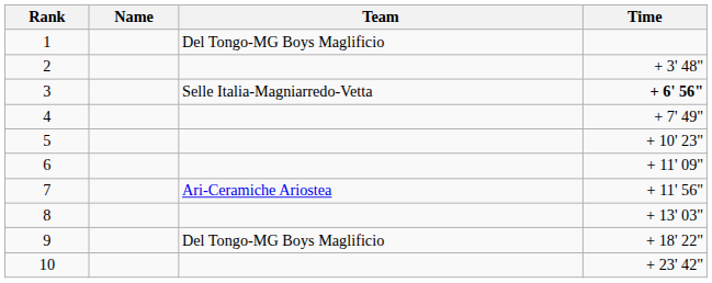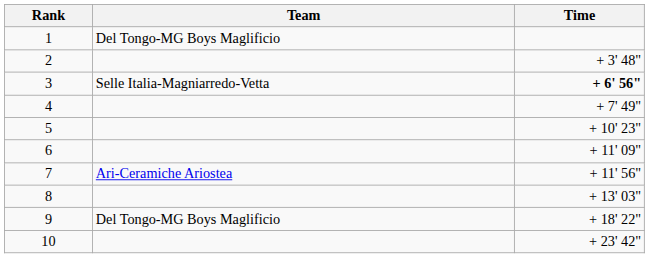- column: Name
